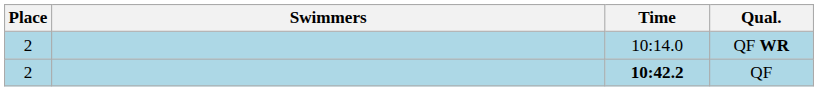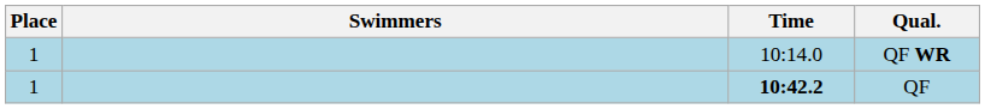QF WR | Place: 2 -> 1
QF | Place: 2 -> 1
